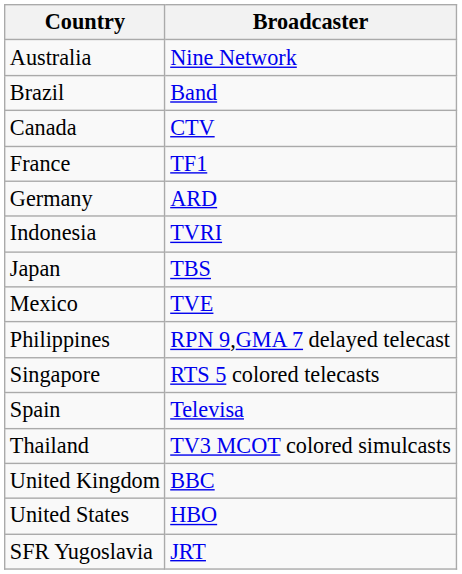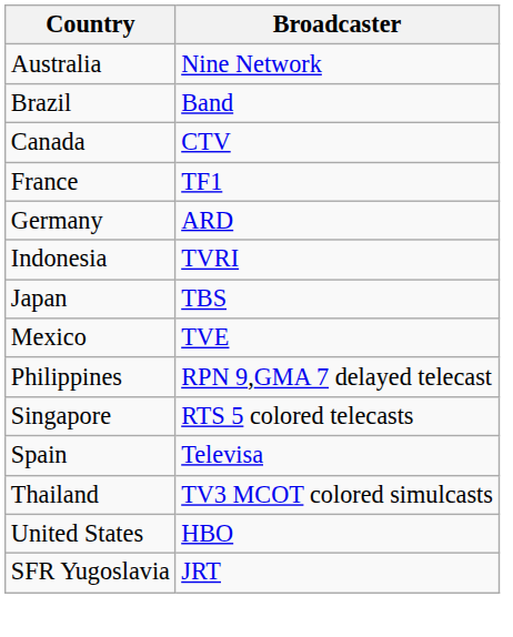- row: United Kingdom | BBC
